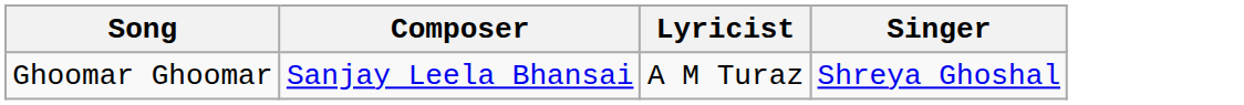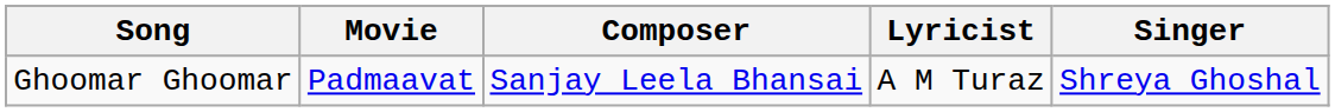+ column: Movie | Padmaavat
